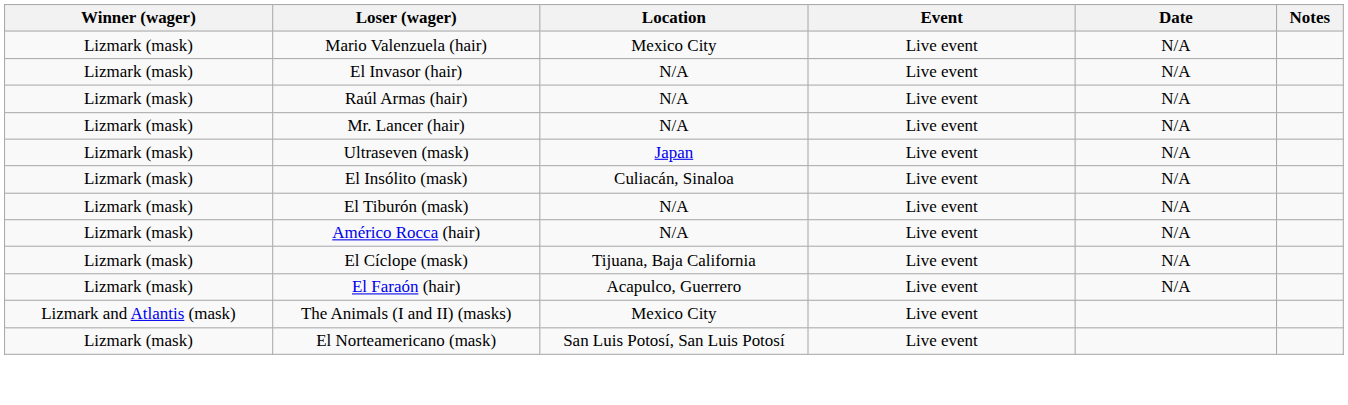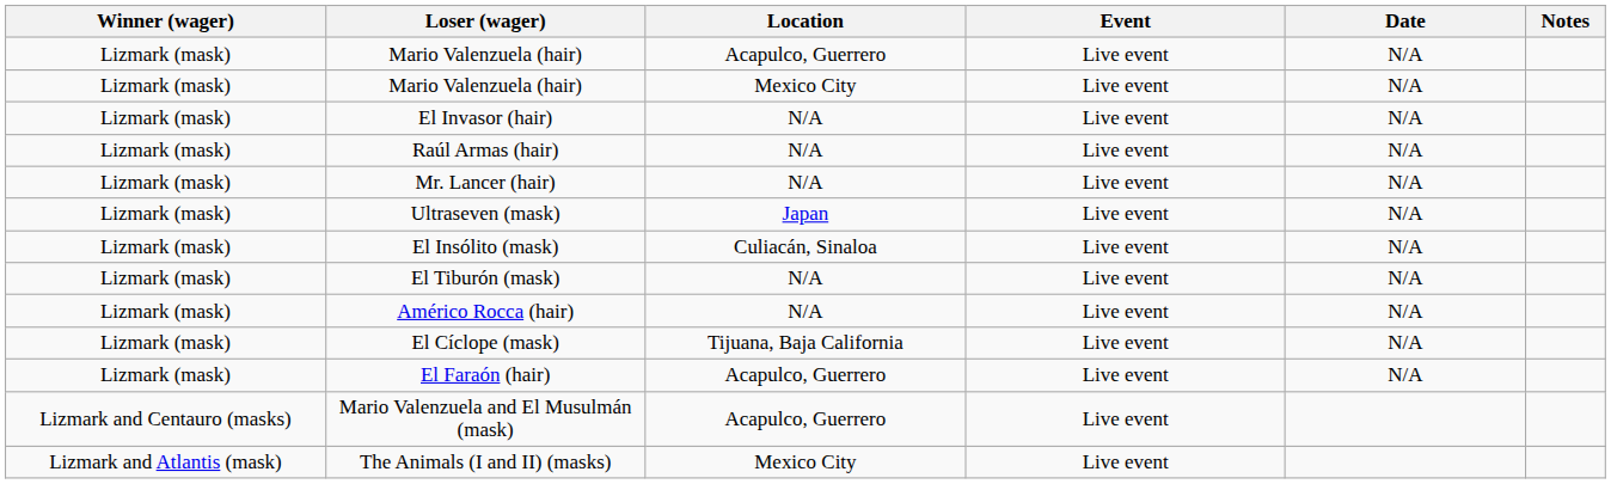+ row: Lizmark (mask) | Mario Valenzuela (hair) | Acapulco, Guerrero | Live event | N/A
+ row: Lizmark and Centauro (masks) | Mario Valenzuela and El Musulmán (mask) | Acapulco, Guerrero | Live event
- row: Lizmark (mask) | El Norteamericano (mask) | San Luis Potosí, San Luis Potosí | Live event
